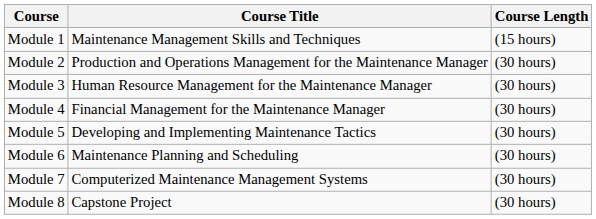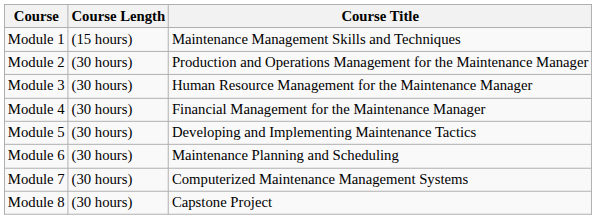columns swapped: Course Title <-> Course Length
